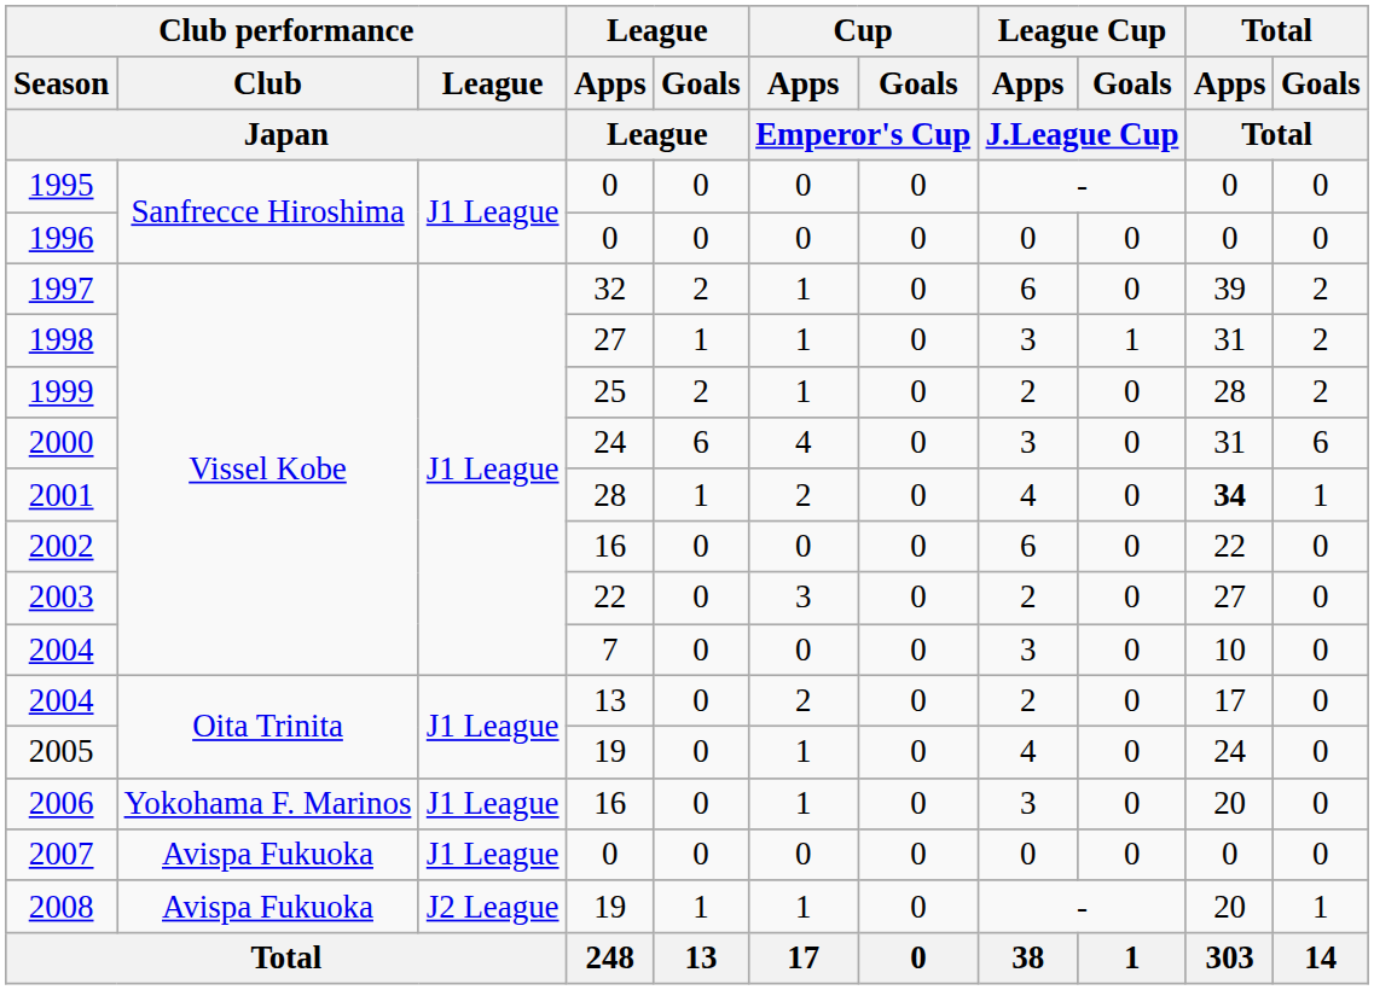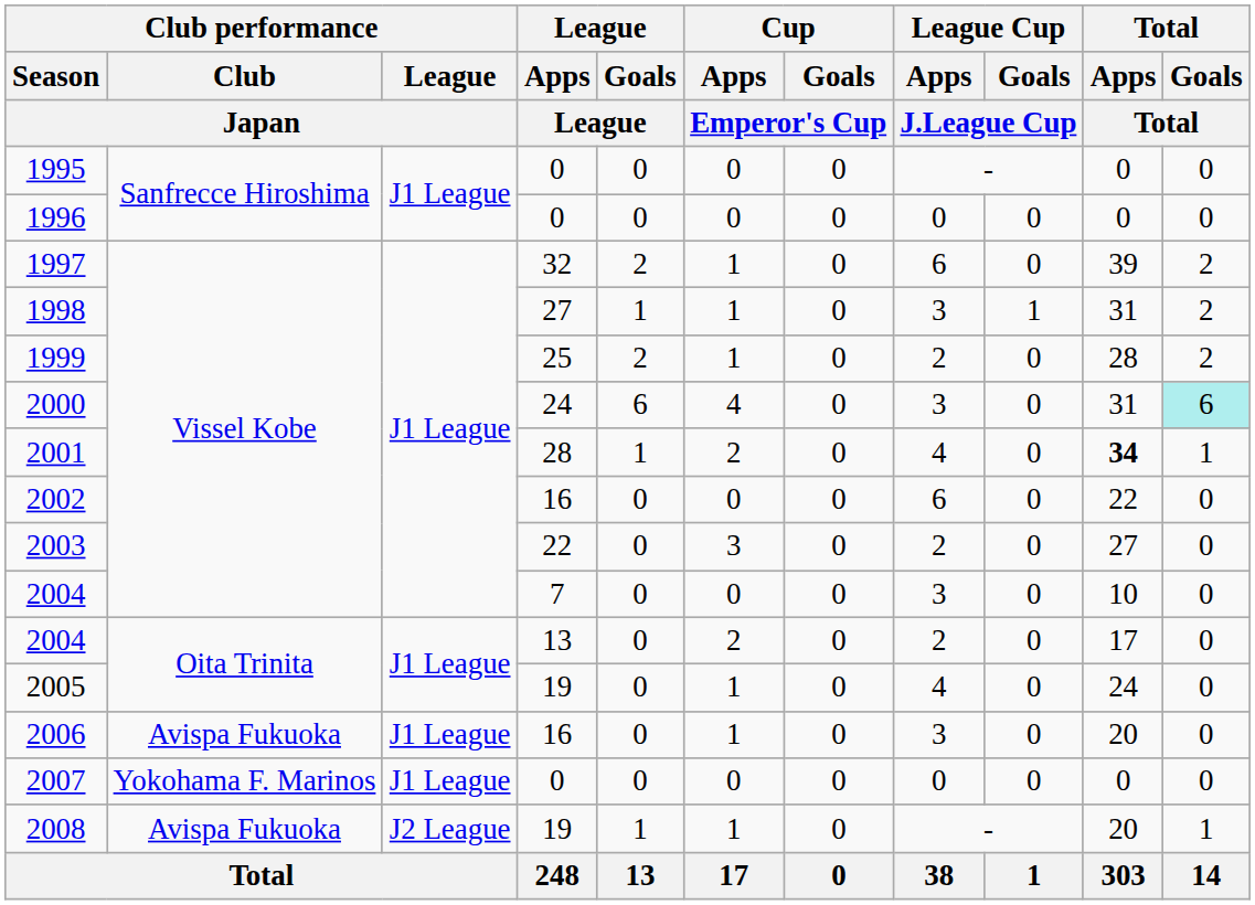2000 | Total / Goals / Total: no background -> paleturquoise background
2006 | Club performance / Club / Japan: Yokohama F. Marinos -> Avispa Fukuoka
2007 | Club performance / Club / Japan: Avispa Fukuoka -> Yokohama F. Marinos
